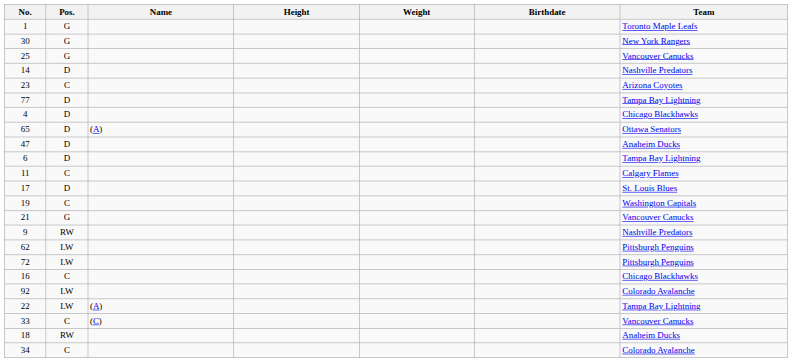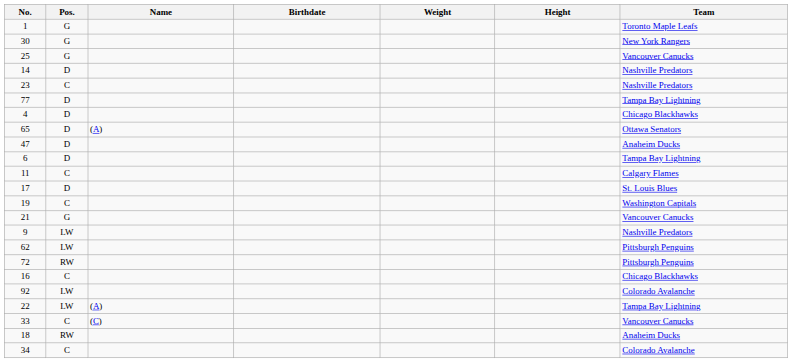columns swapped: Height <-> Birthdate
23 | Team: Arizona Coyotes -> Nashville Predators
9 | Pos.: RW -> LW
72 | Pos.: LW -> RW
